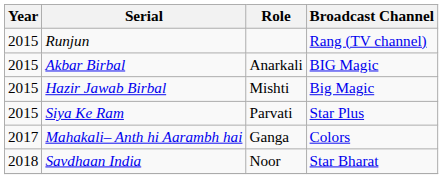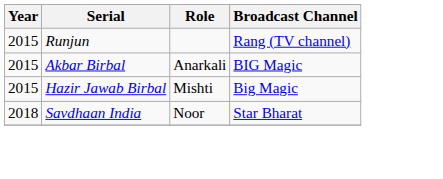- row: 2015 | Siya Ke Ram | Parvati | Star Plus
- row: 2017 | Mahakali– Anth hi Aarambh hai | Ganga | Colors
